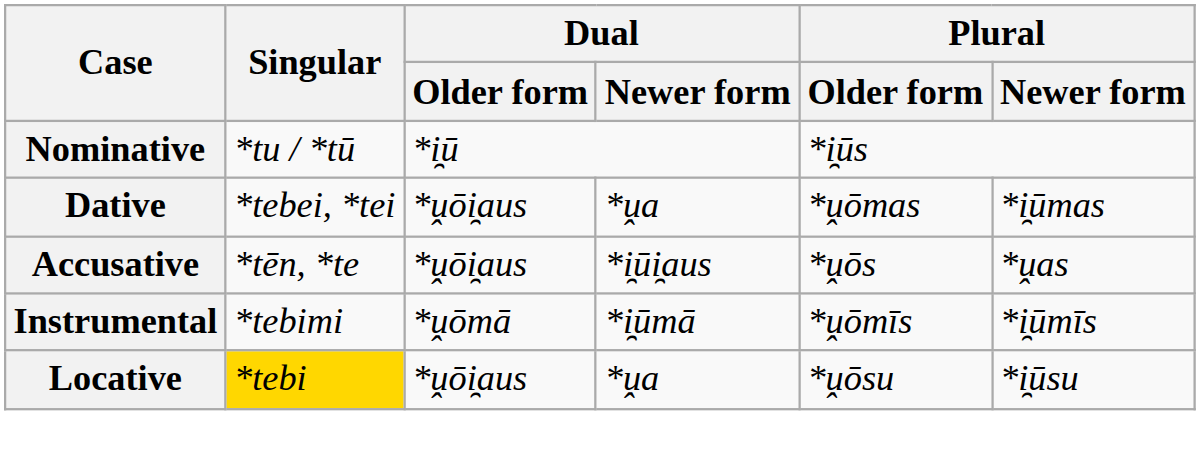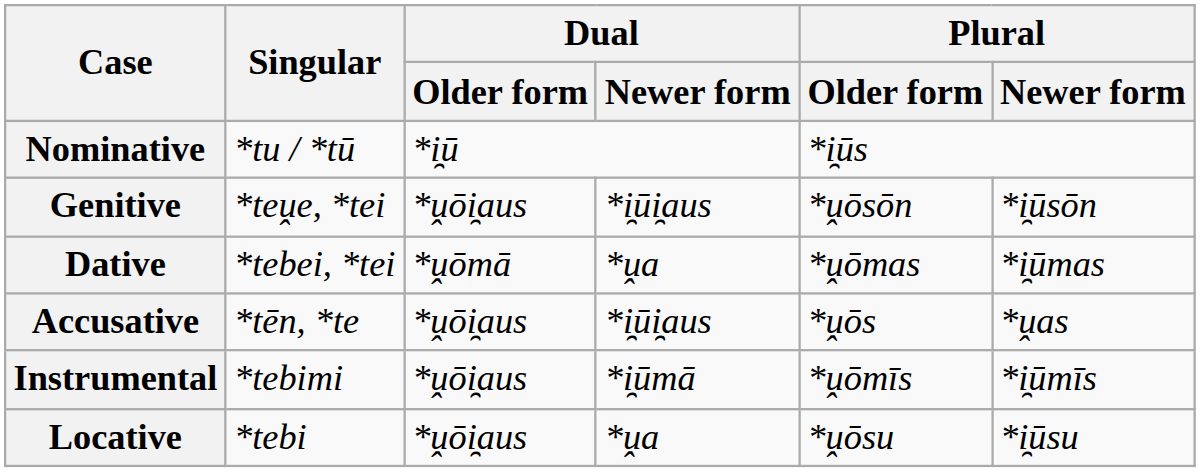+ row: Genitive | *teṷe, *tei | *ṷōi̯aus | *i̯ūi̯aus | *ṷōsōn | *i̯ūsōn
Dative | Dual / Older form: *ṷōi̯aus -> *ṷōmā
Instrumental | Dual / Older form: *ṷōmā -> *ṷōi̯aus
Locative | Singular: gold background -> no background
